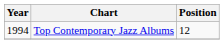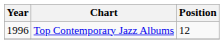Top Contemporary Jazz Albums | Year: 1994 -> 1996
